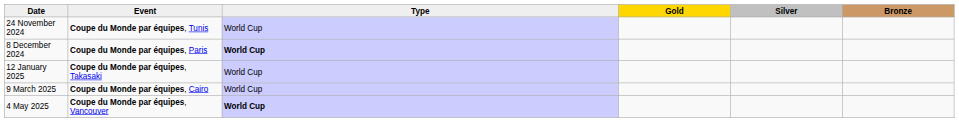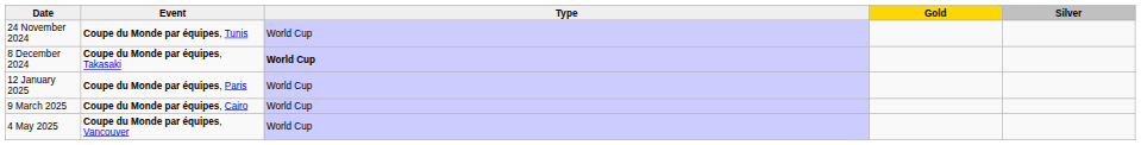- column: Bronze
8 December 2024 | Event: Coupe du Monde par équipes, Paris -> Coupe du Monde par équipes, Takasaki
12 January 2025 | Event: Coupe du Monde par équipes, Takasaki -> Coupe du Monde par équipes, Paris
4 May 2025 | Type: bold -> normal
